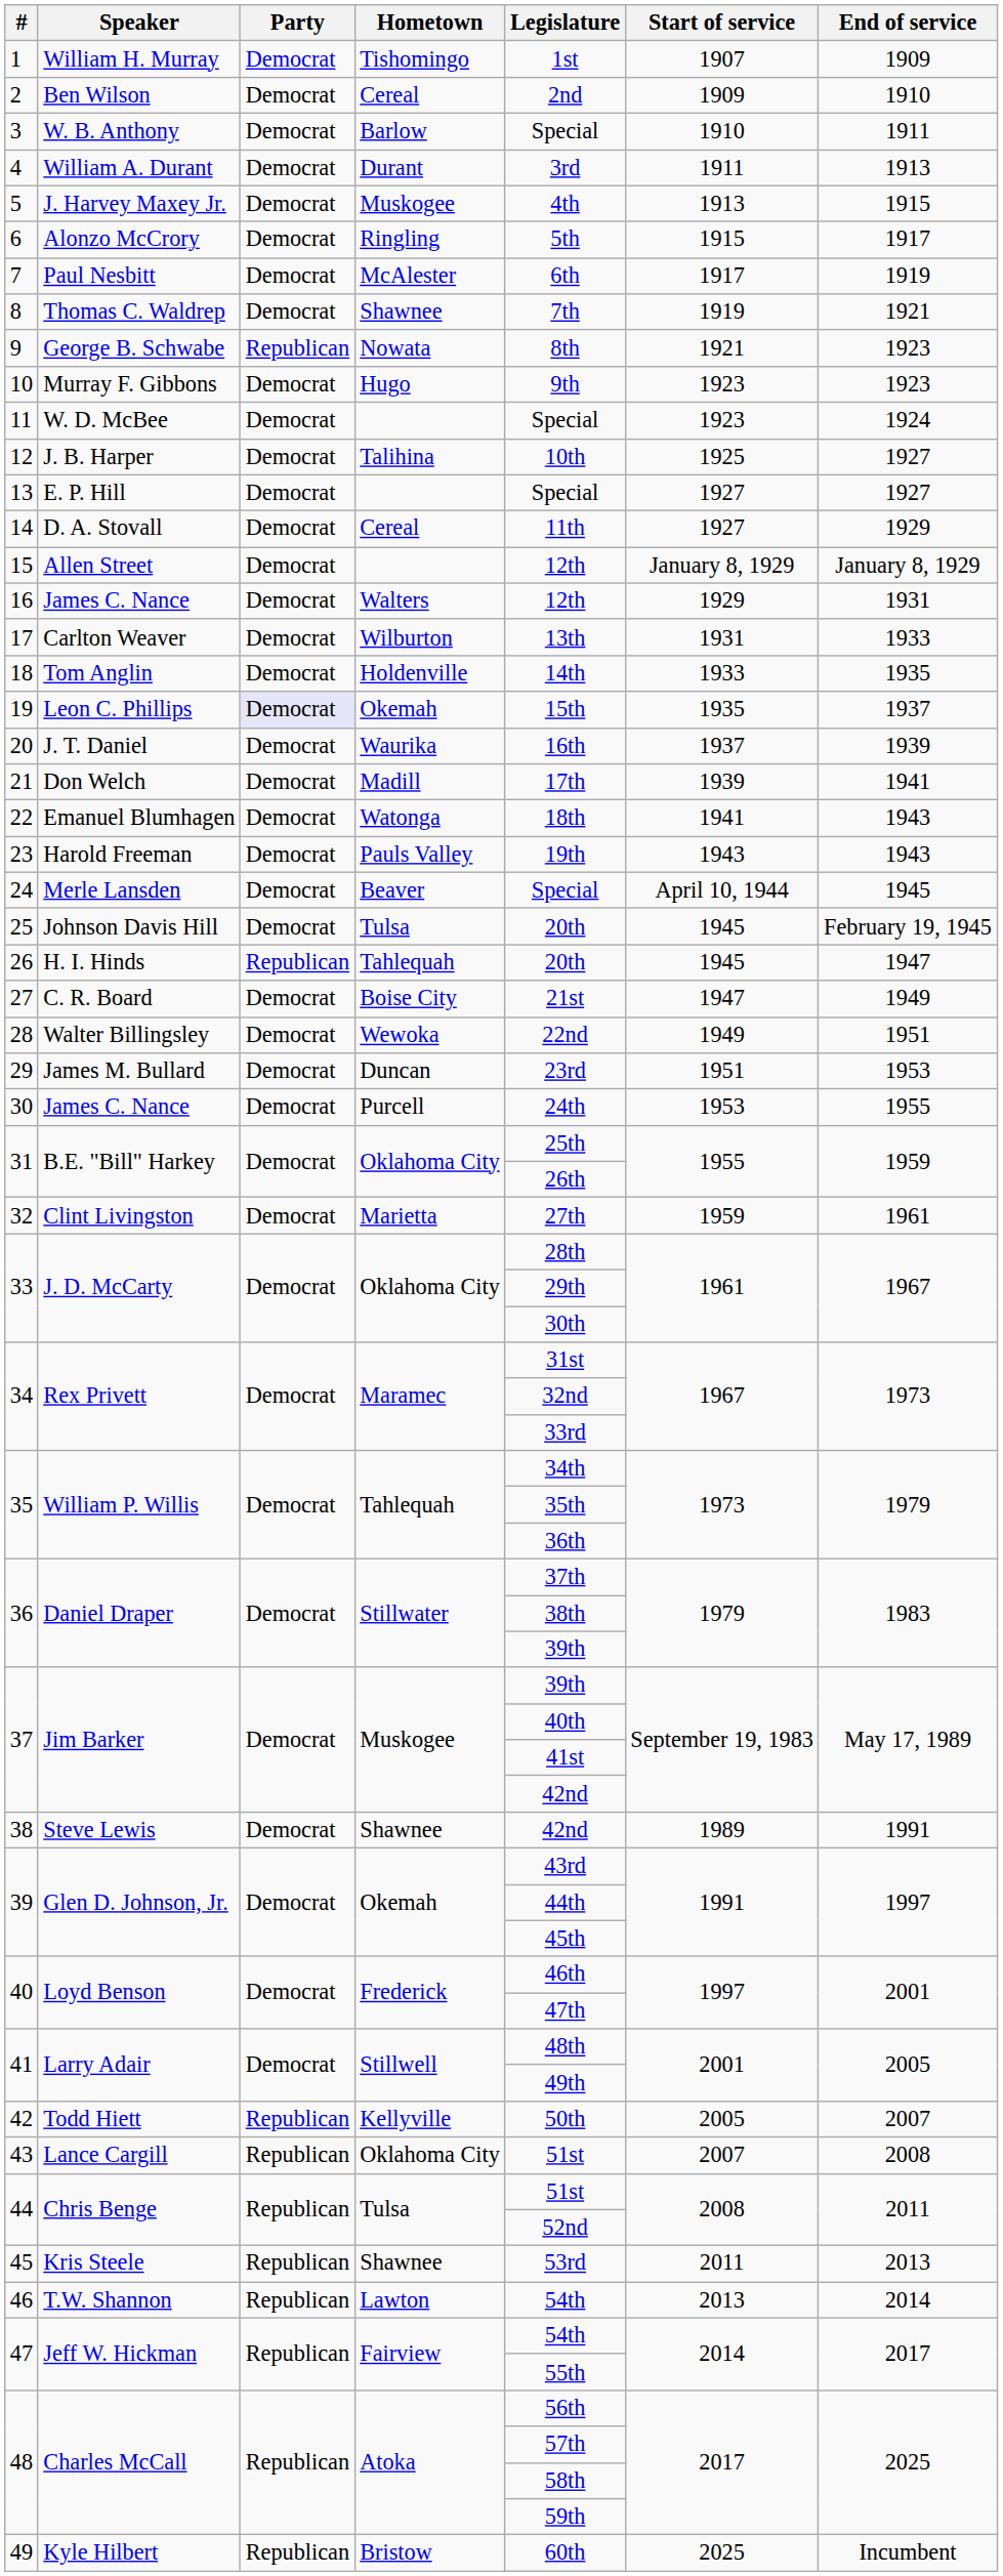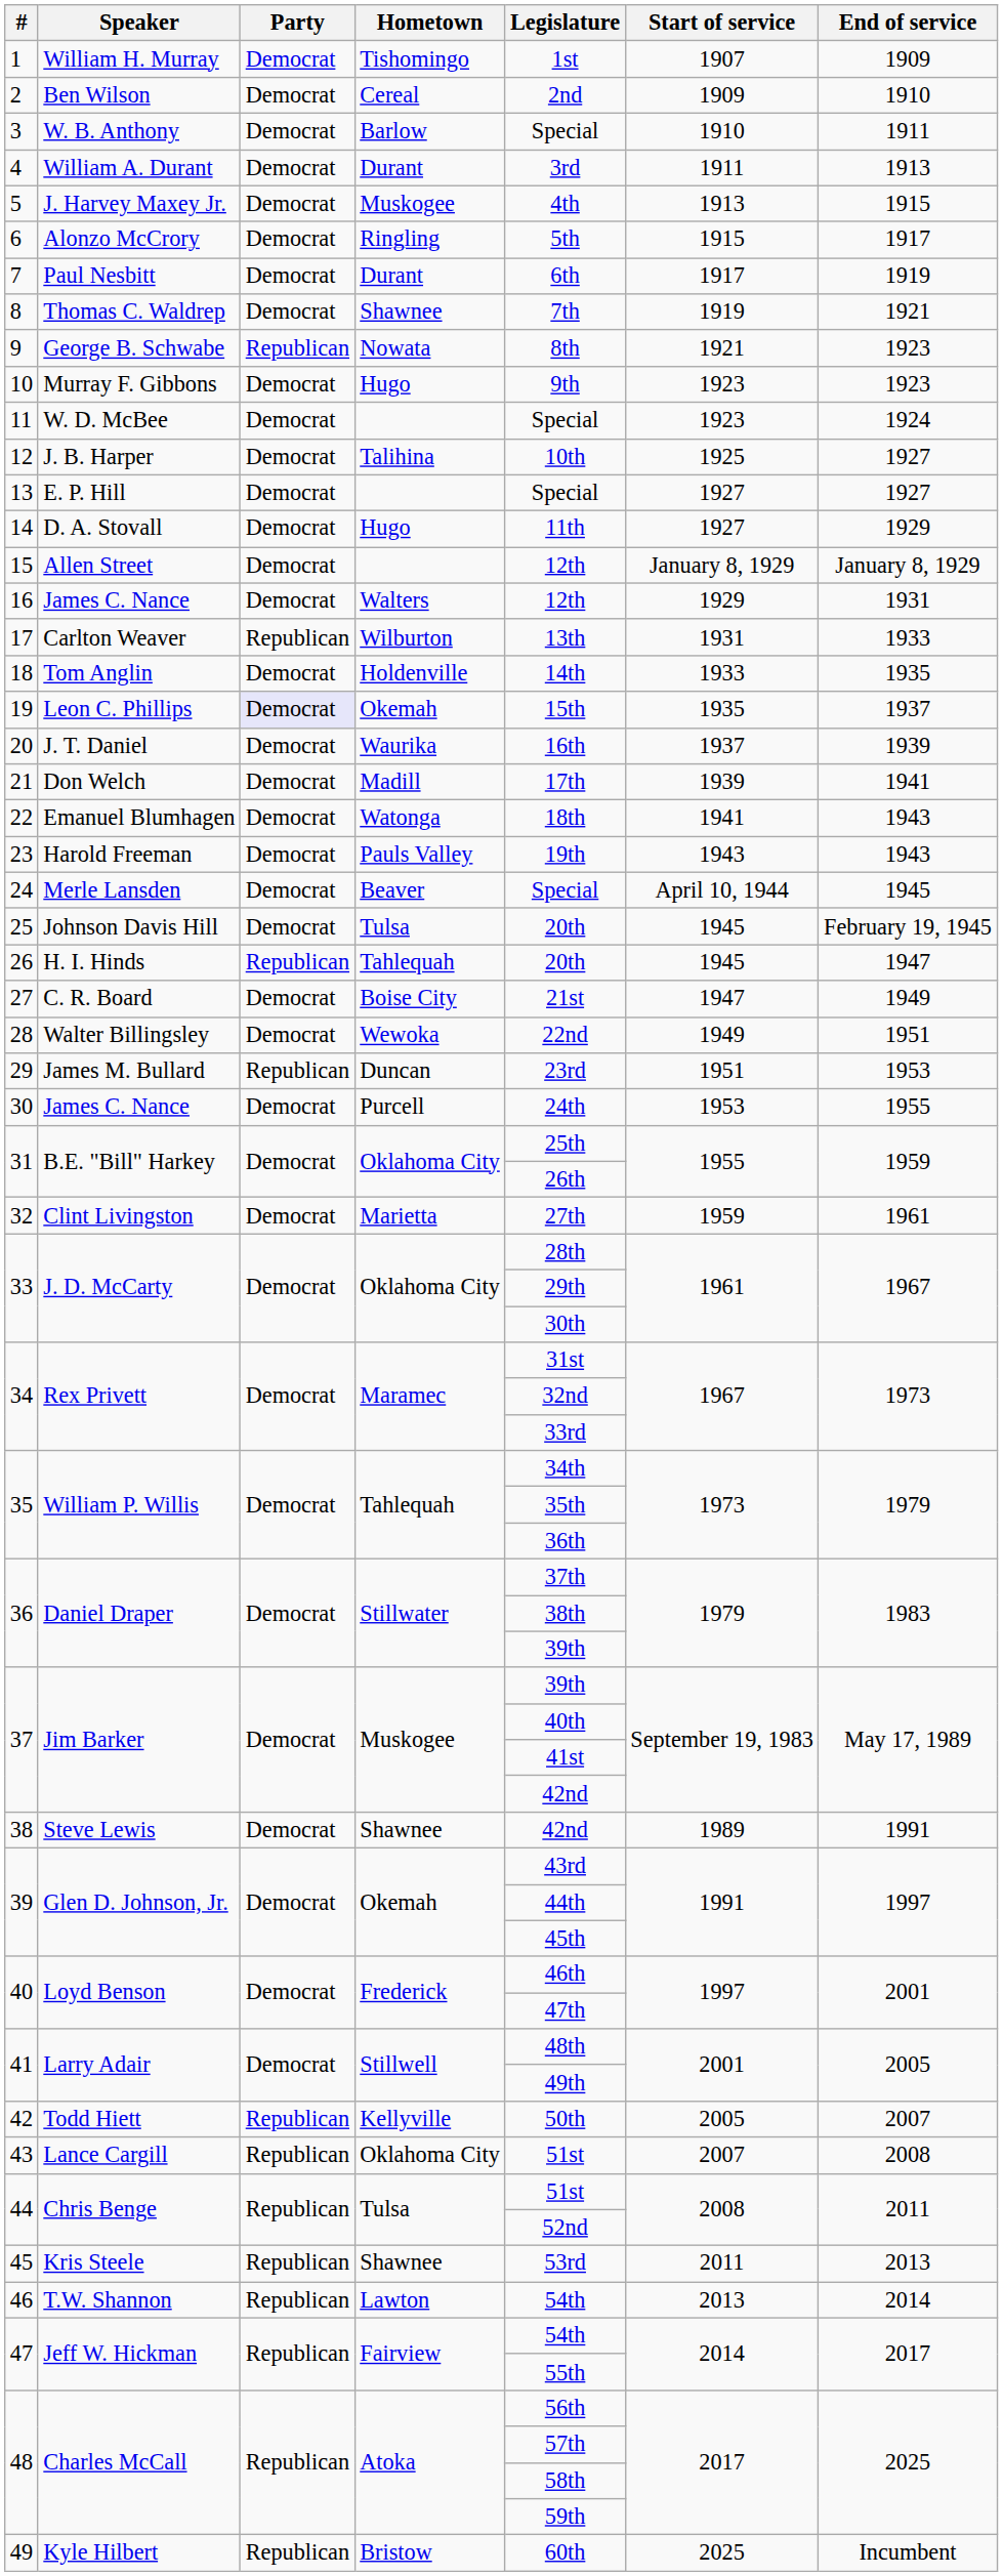7 | Hometown: McAlester -> Durant
14 | Hometown: Cereal -> Hugo
17 | Party: Democrat -> Republican
29 | Party: Democrat -> Republican
